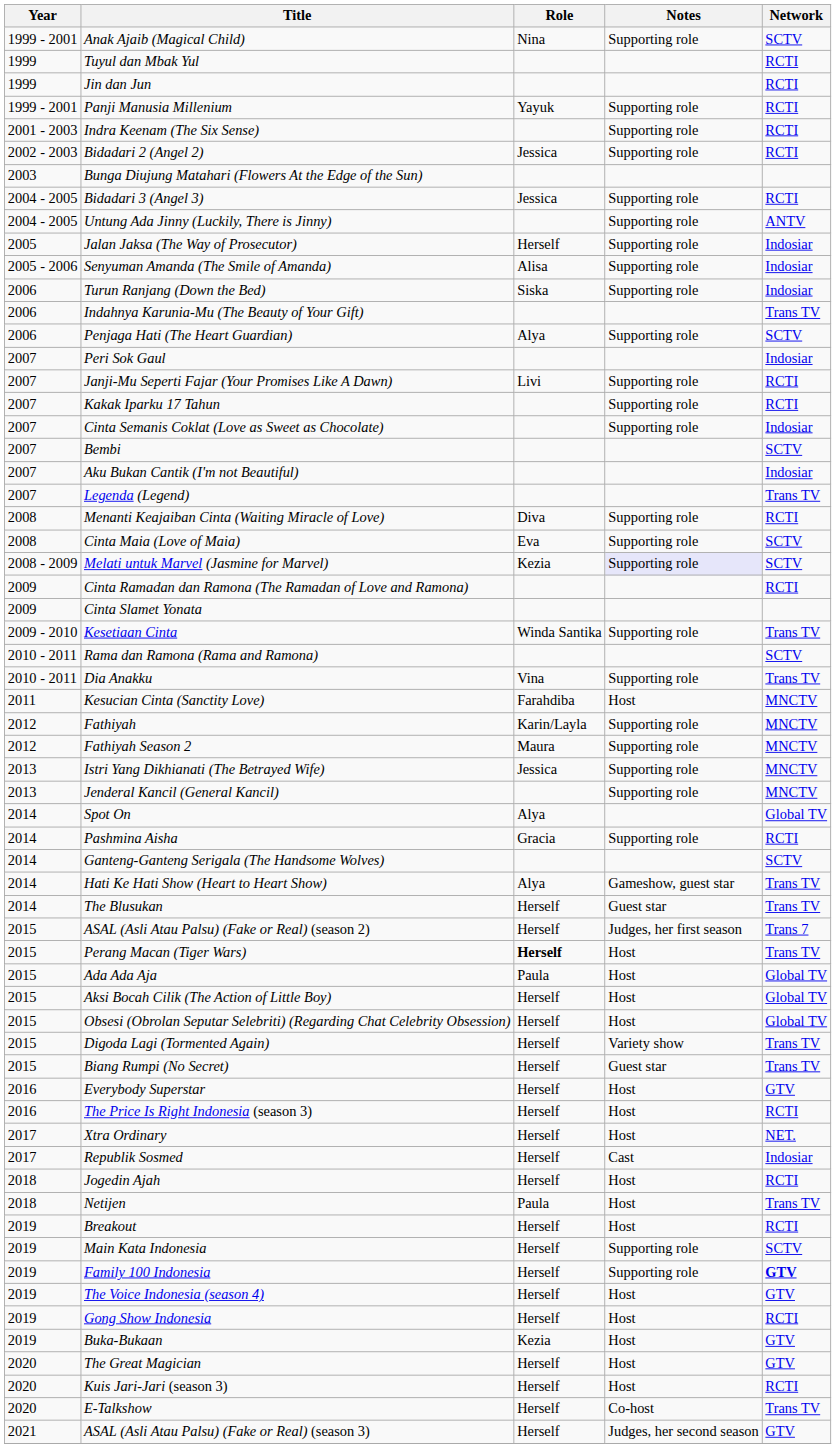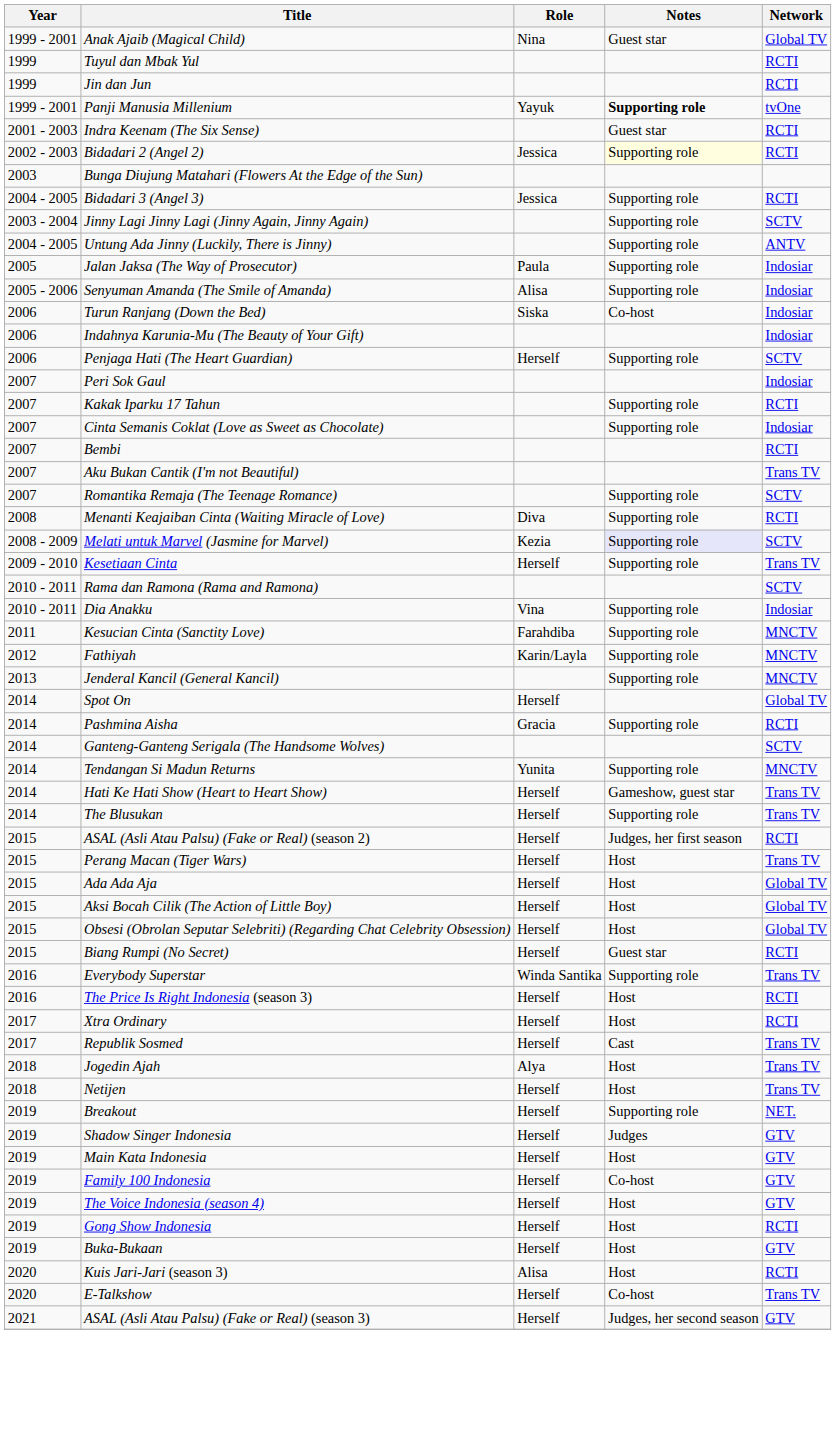Anak Ajaib (Magical Child) | Notes: Supporting role -> Guest star
Anak Ajaib (Magical Child) | Network: SCTV -> Global TV
Panji Manusia Millenium | Notes: normal -> bold
Panji Manusia Millenium | Network: RCTI -> tvOne
Indra Keenam (The Six Sense) | Notes: Supporting role -> Guest star
Bidadari 2 (Angel 2) | Notes: no background -> lightyellow background
+ row: 2003 - 2004 | Jinny Lagi Jinny Lagi (Jinny Again, Jinny Again) | Supporting role | SCTV
Jalan Jaksa (The Way of Prosecutor) | Role: Herself -> Paula
Turun Ranjang (Down the Bed) | Notes: Supporting role -> Co-host
Indahnya Karunia-Mu (The Beauty of Your Gift) | Network: Trans TV -> Indosiar
Penjaga Hati (The Heart Guardian) | Role: Alya -> Herself
- row: 2007 | Janji-Mu Seperti Fajar (Your Promises Like A Dawn) | Livi | Supporting role | RCTI
Bembi | Network: SCTV -> RCTI
Aku Bukan Cantik (I'm not Beautiful) | Network: Indosiar -> Trans TV
- row: 2007 | Legenda (Legend) | Trans TV
+ row: 2007 | Romantika Remaja (The Teenage Romance) | Supporting role | SCTV
- row: 2008 | Cinta Maia (Love of Maia) | Eva | Supporting role | SCTV
- row: 2009 | Cinta Ramadan dan Ramona (The Ramadan of Love and Ramona) | RCTI
- row: 2009 | Cinta Slamet Yonata
Kesetiaan Cinta | Role: Winda Santika -> Herself
Dia Anakku | Network: Trans TV -> Indosiar
Kesucian Cinta (Sanctity Love) | Notes: Host -> Supporting role
- row: 2012 | Fathiyah Season 2 | Maura | Supporting role | MNCTV
- row: 2013 | Istri Yang Dikhianati (The Betrayed Wife) | Jessica | Supporting role | MNCTV
Spot On | Role: Alya -> Herself
+ row: 2014 | Tendangan Si Madun Returns | Yunita | Supporting role | MNCTV
Hati Ke Hati Show (Heart to Heart Show) | Role: Alya -> Herself
The Blusukan | Notes: Guest star -> Supporting role
ASAL (Asli Atau Palsu) (Fake or Real) (season 2) | Network: Trans 7 -> RCTI
Perang Macan (Tiger Wars) | Role: bold -> normal
Ada Ada Aja | Role: Paula -> Herself
- row: 2015 | Digoda Lagi (Tormented Again) | Herself | Variety show | Trans TV
Biang Rumpi (No Secret) | Network: Trans TV -> RCTI
Everybody Superstar | Role: Herself -> Winda Santika
Everybody Superstar | Notes: Host -> Supporting role
Everybody Superstar | Network: GTV -> Trans TV
Xtra Ordinary | Network: NET. -> RCTI
Republik Sosmed | Network: Indosiar -> Trans TV
Jogedin Ajah | Role: Herself -> Alya
Jogedin Ajah | Network: RCTI -> Trans TV
Netijen | Role: Paula -> Herself
Breakout | Notes: Host -> Supporting role
Breakout | Network: RCTI -> NET.
+ row: 2019 | Shadow Singer Indonesia | Herself | Judges | GTV
Main Kata Indonesia | Notes: Supporting role -> Host
Main Kata Indonesia | Network: SCTV -> GTV
Family 100 Indonesia | Notes: Supporting role -> Co-host
Family 100 Indonesia | Network: bold -> normal
Buka-Bukaan | Role: Kezia -> Herself
- row: 2020 | The Great Magician | Herself | Host | GTV
Kuis Jari-Jari (season 3) | Role: Herself -> Alisa
